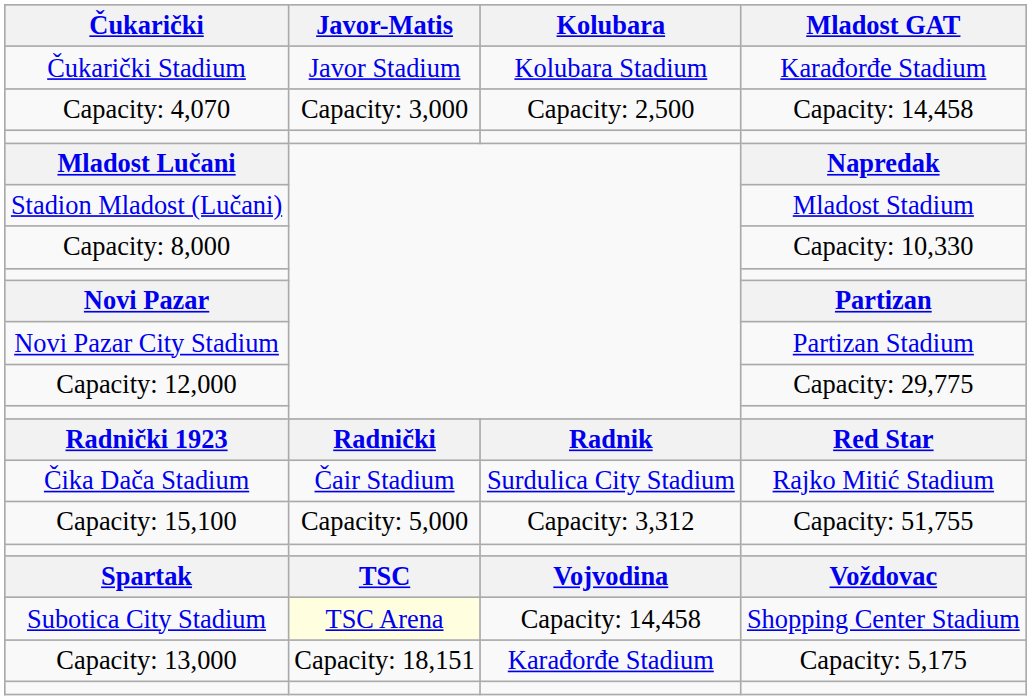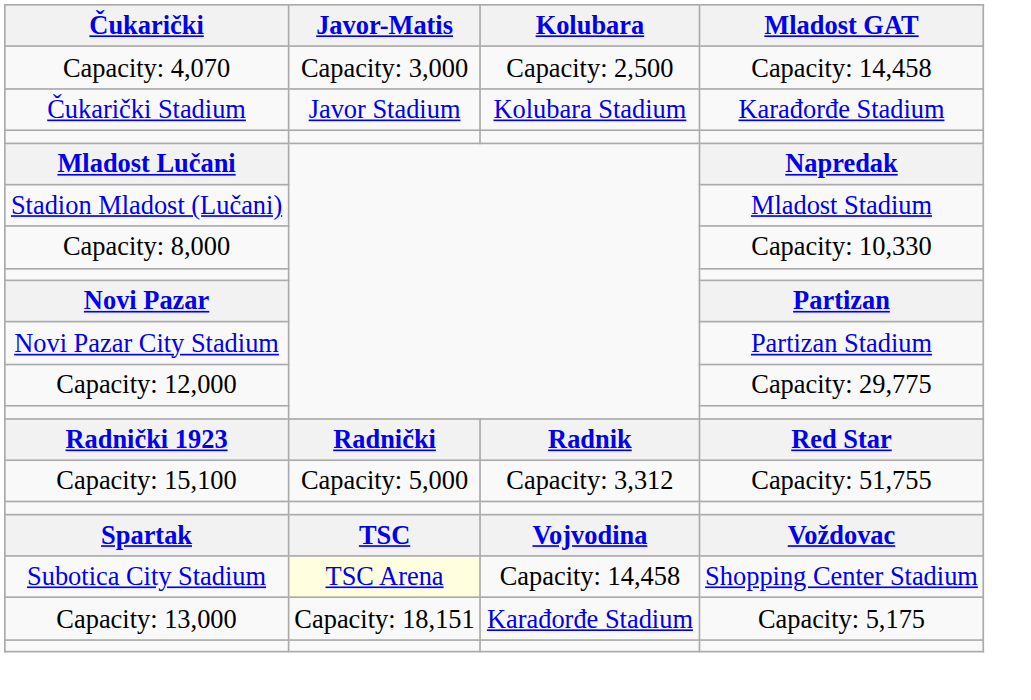rows swapped: Čukarički Stadium <-> Capacity: 4,070
- row: Čika Dača Stadium | Čair Stadium | Surdulica City Stadium | Rajko Mitić Stadium
